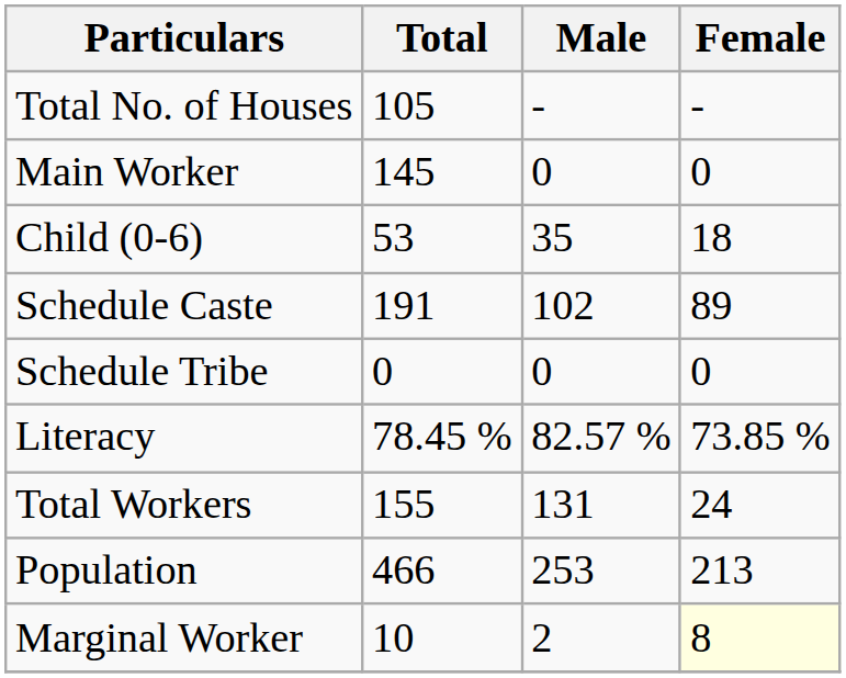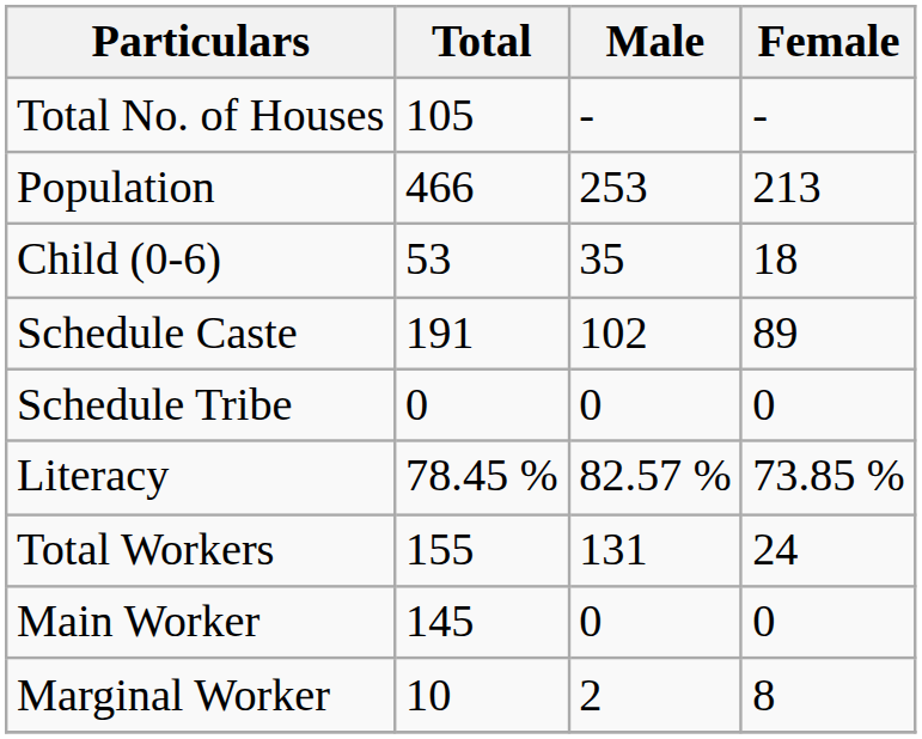rows swapped: Population <-> Main Worker
Marginal Worker | Female: lightyellow background -> no background
